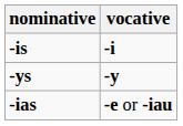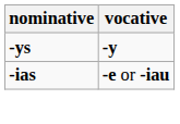- row: -is | -i
